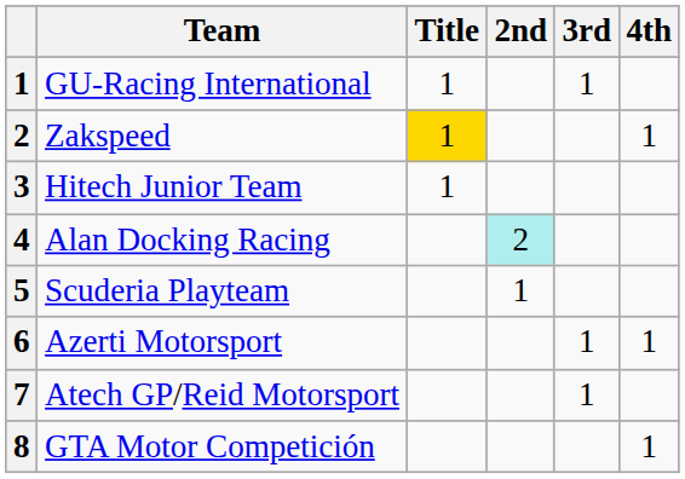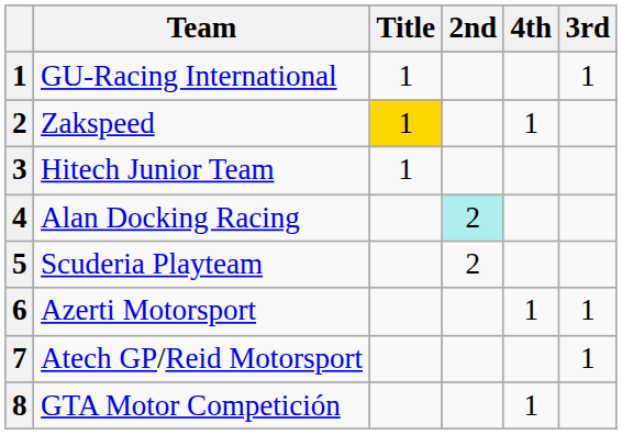columns swapped: 3rd <-> 4th
Scuderia Playteam | 2nd: 1 -> 2
